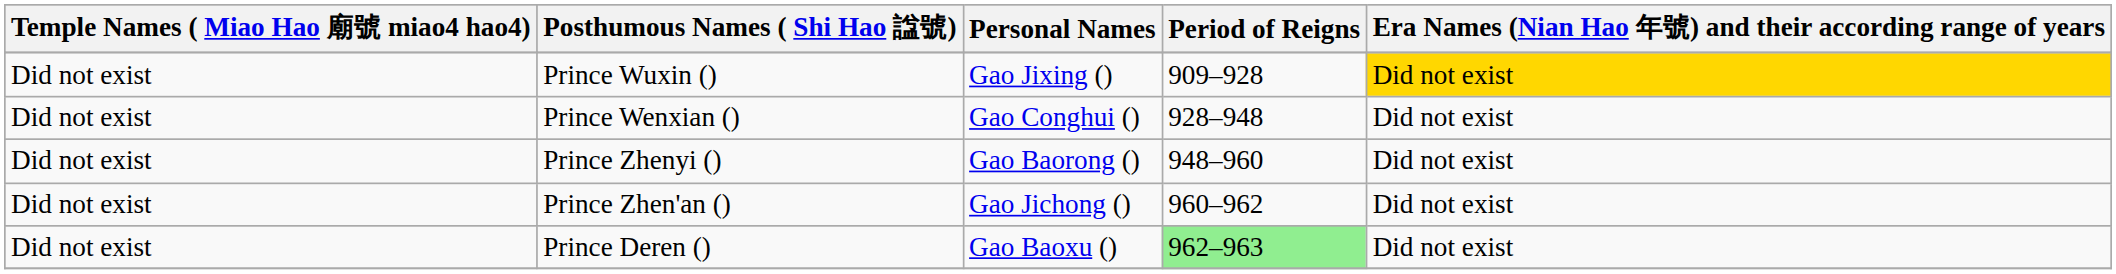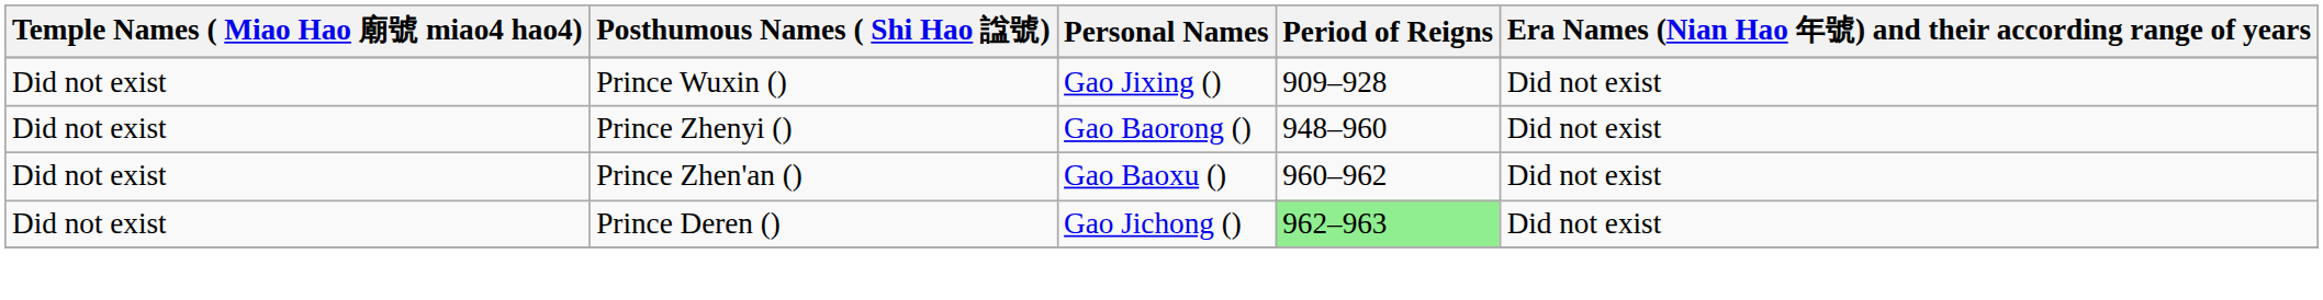Prince Wuxin () | Era Names (Nian Hao 年號) and their according range of years: gold background -> no background
- row: Did not exist | Prince Wenxian () | Gao Conghui () | 928–948 | Did not exist
Prince Zhen'an () | Personal Names: Gao Jichong () -> Gao Baoxu ()
Prince Deren () | Personal Names: Gao Baoxu () -> Gao Jichong ()
